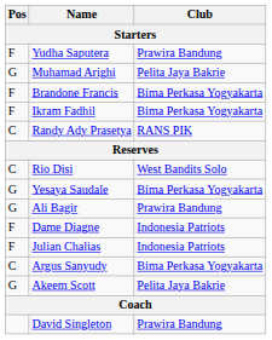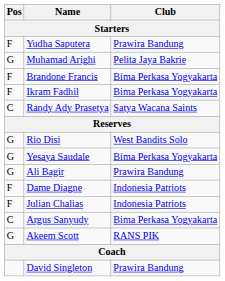Randy Ady Prasetya | Club: RANS PIK -> Satya Wacana Saints
Rio Disi | Pos: C -> G
Akeem Scott | Club: Pelita Jaya Bakrie -> RANS PIK
